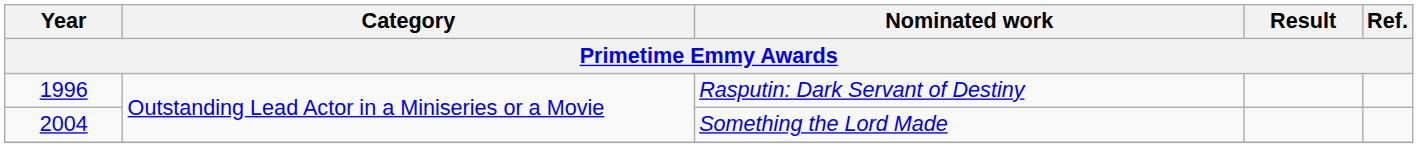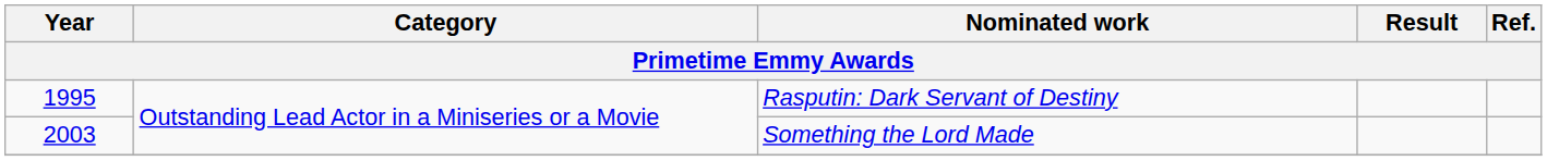Rasputin: Dark Servant of Destiny | Year: 1996 -> 1995
Something the Lord Made | Year: 2004 -> 2003
